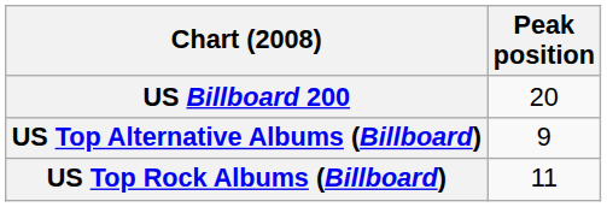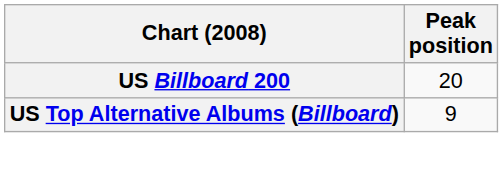- row: US Top Rock Albums (Billboard) | 11
